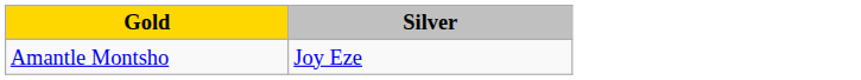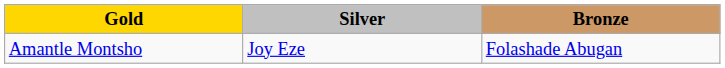+ column: Bronze | Folashade Abugan
